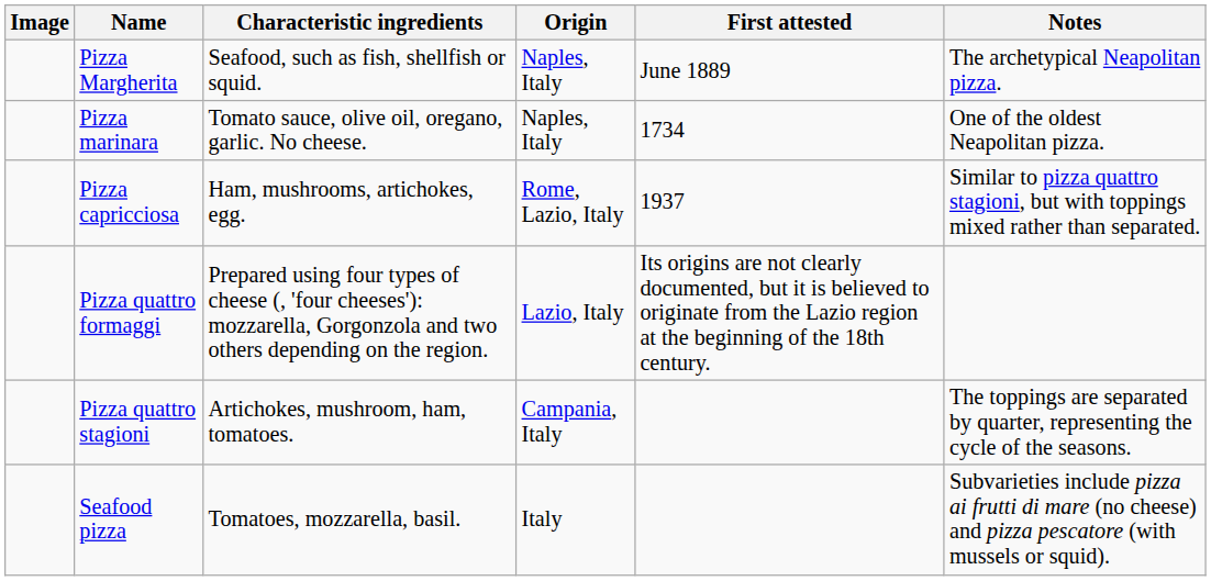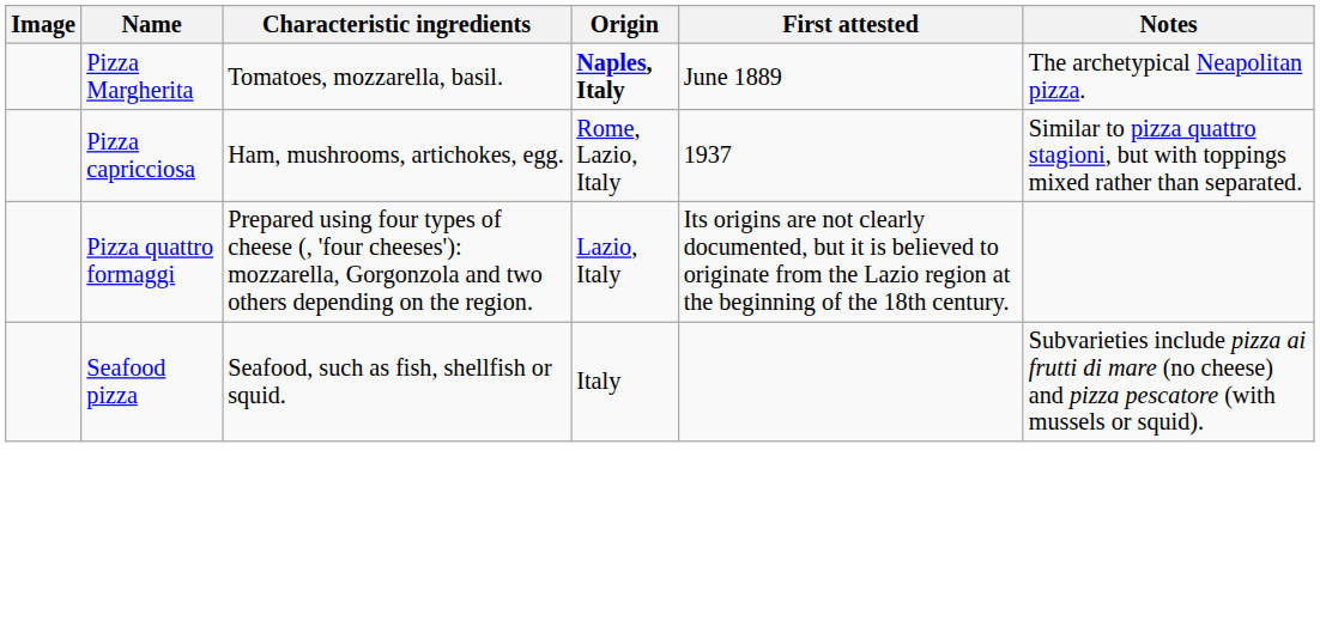Pizza Margherita | Characteristic ingredients: Seafood, such as fish, shellfish or squid. -> Tomatoes, mozzarella, basil.
Pizza Margherita | Origin: normal -> bold
- row: Pizza marinara | Tomato sauce, olive oil, oregano, garlic. No cheese. | Naples, Italy | 1734 | One of the oldest Neapolitan pizza.
- row: Pizza quattro stagioni | Artichokes, mushroom, ham, tomatoes. | Campania, Italy | The toppings are separated by quarter, representing the cycle of the seasons.
Seafood pizza | Characteristic ingredients: Tomatoes, mozzarella, basil. -> Seafood, such as fish, shellfish or squid.
